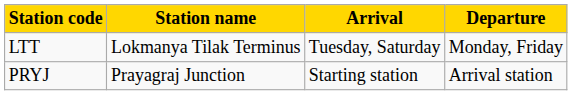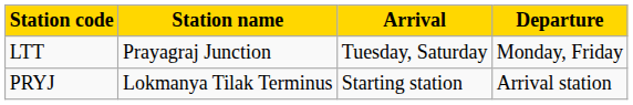LTT | Station name: Lokmanya Tilak Terminus -> Prayagraj Junction
PRYJ | Station name: Prayagraj Junction -> Lokmanya Tilak Terminus
